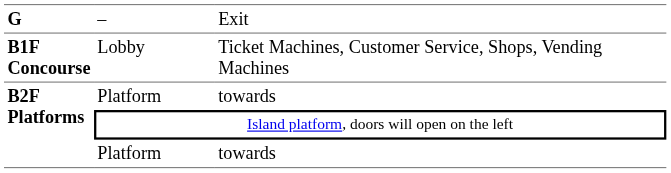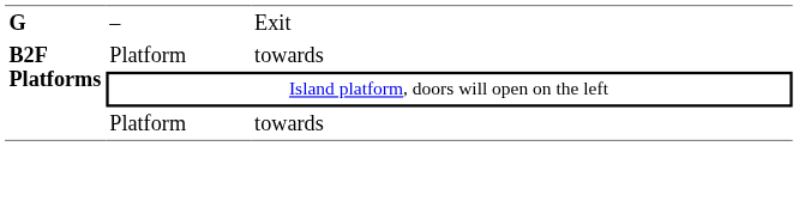- row: B1F Concourse | Lobby | Ticket Machines, Customer Service, Shops, Vending Machines
